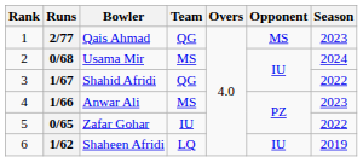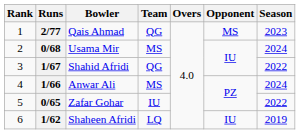1/66 | Season: 2023 -> 2024
